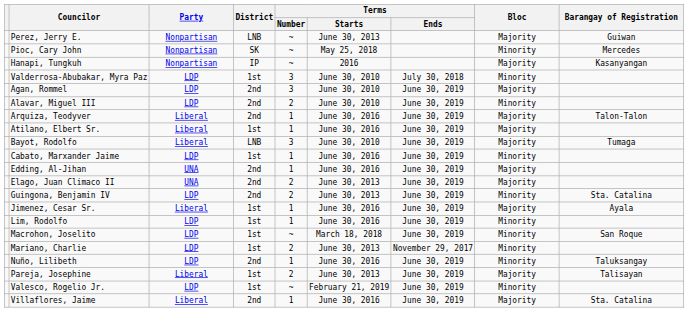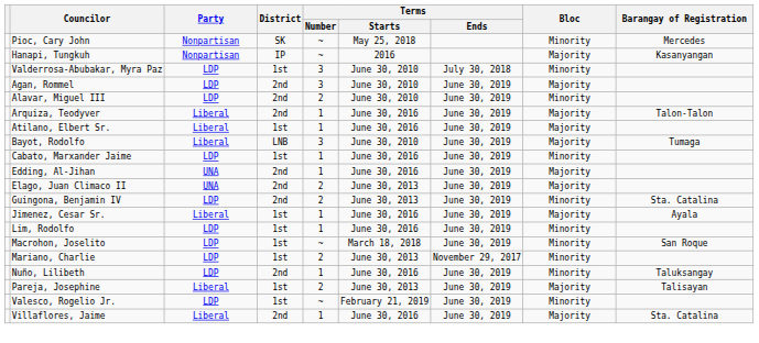- row: Perez, Jerry E. | Nonpartisan | LNB | ~ | June 30, 2013 | Majority | Guiwan
